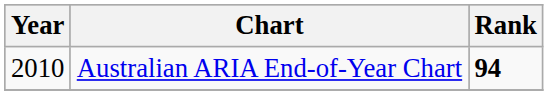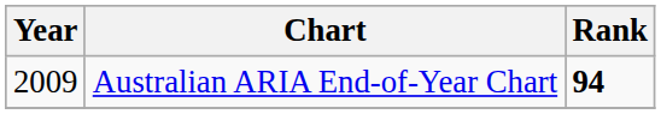Australian ARIA End-of-Year Chart | Year: 2010 -> 2009
